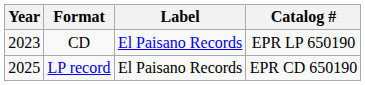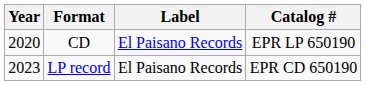CD | Year: 2023 -> 2020
LP record | Year: 2025 -> 2023
